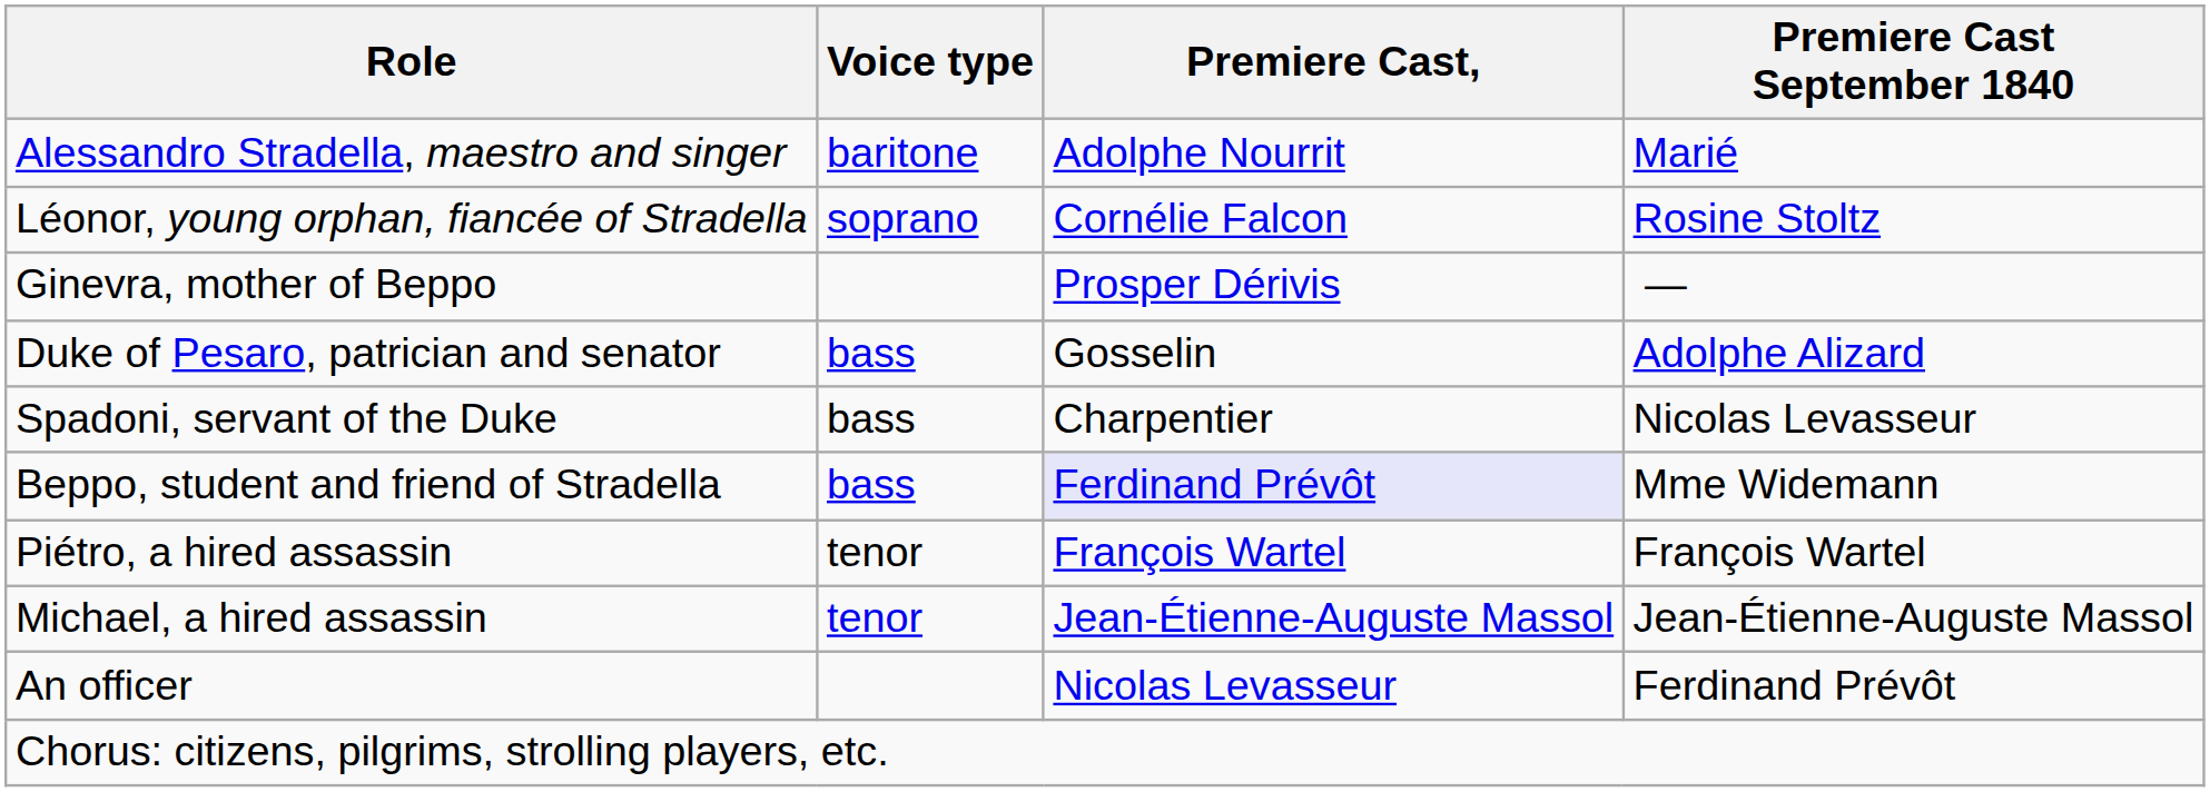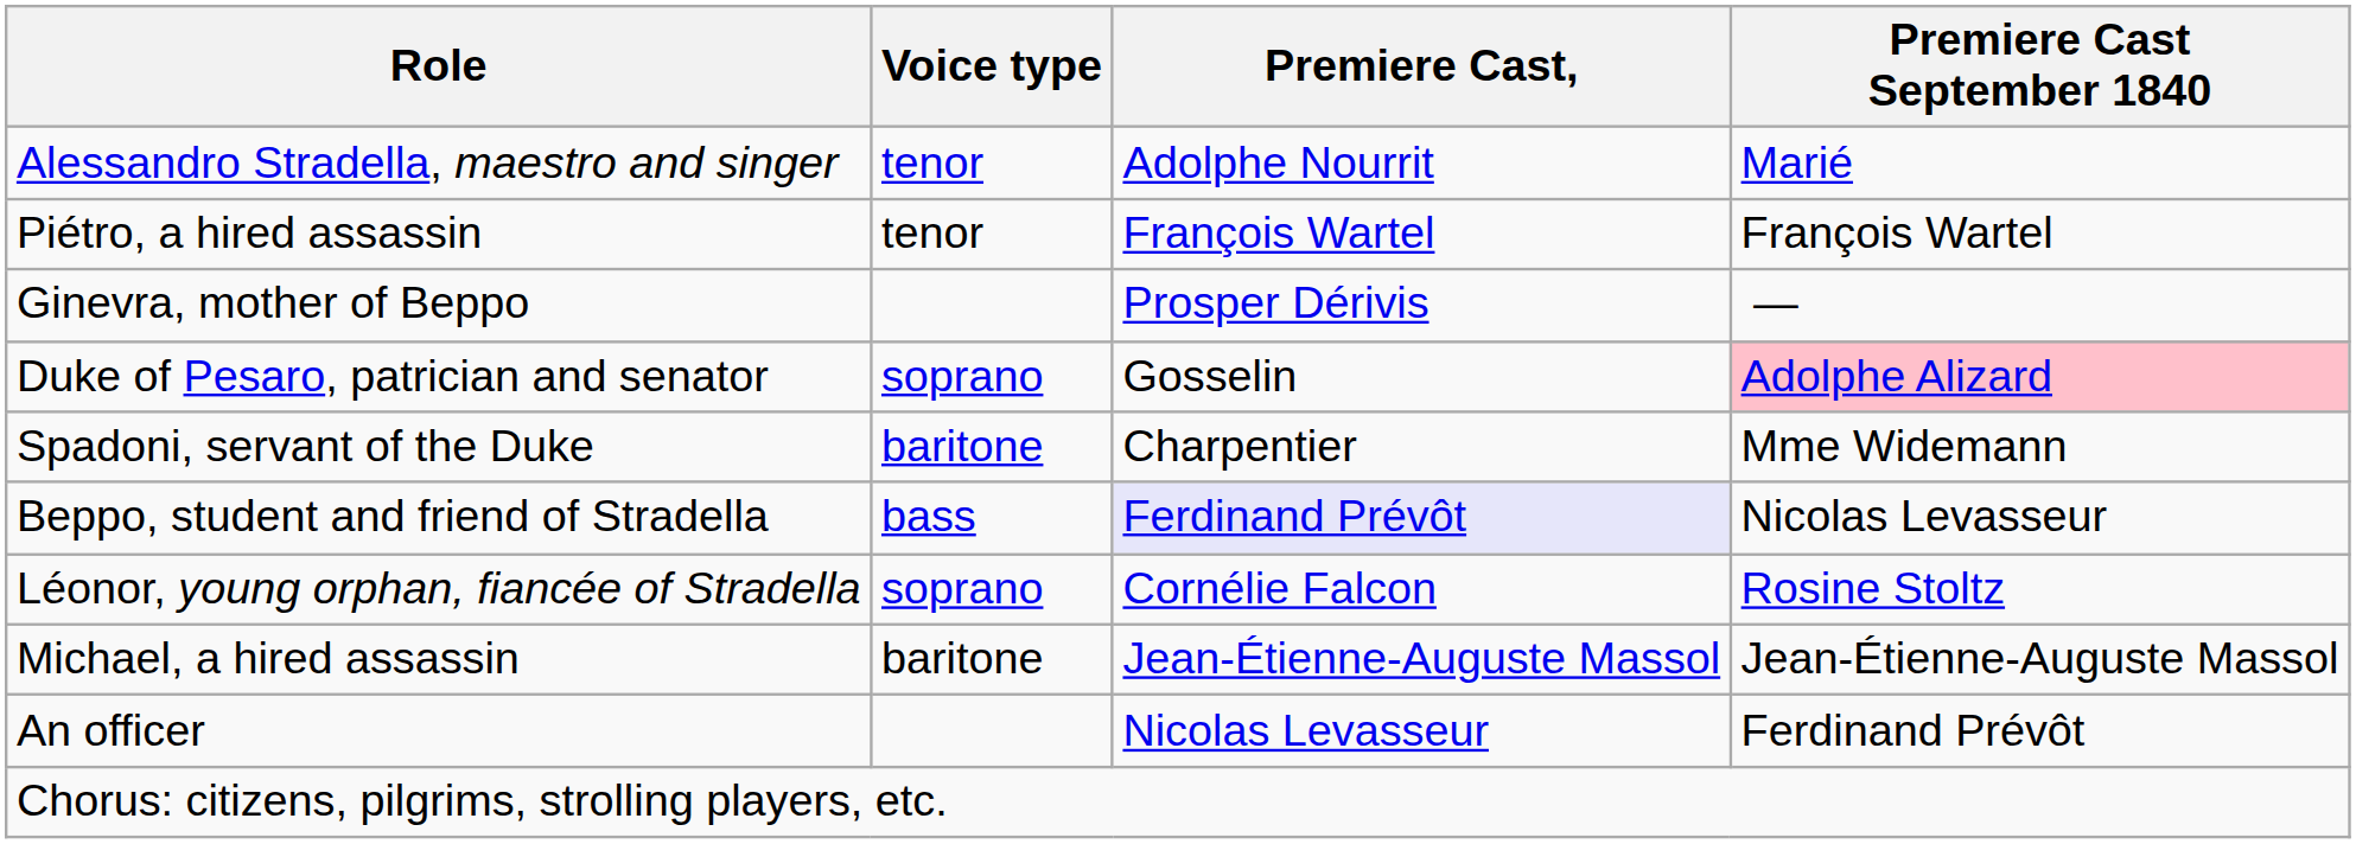Alessandro Stradella, maestro and singer | Voice type: baritone -> tenor
rows swapped: Léonor, young orphan, fiancée of Stradella <-> Piétro, a hired assassin
Duke of Pesaro, patrician and senator | Voice type: bass -> soprano
Duke of Pesaro, patrician and senator | Premiere Cast September 1840: no background -> pink background
Spadoni, servant of the Duke | Voice type: bass -> baritone
Spadoni, servant of the Duke | Premiere Cast September 1840: Nicolas Levasseur -> Mme Widemann
Beppo, student and friend of Stradella | Premiere Cast September 1840: Mme Widemann -> Nicolas Levasseur
Michael, a hired assassin | Voice type: tenor -> baritone
